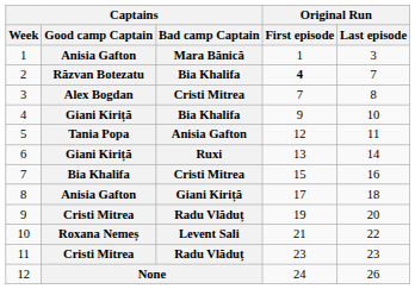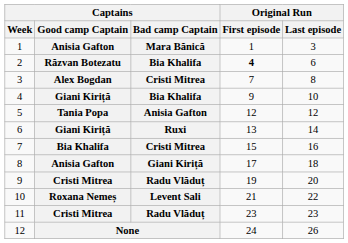2 | Original Run / Last episode: 7 -> 6
5 | Original Run / Last episode: 11 -> 12
